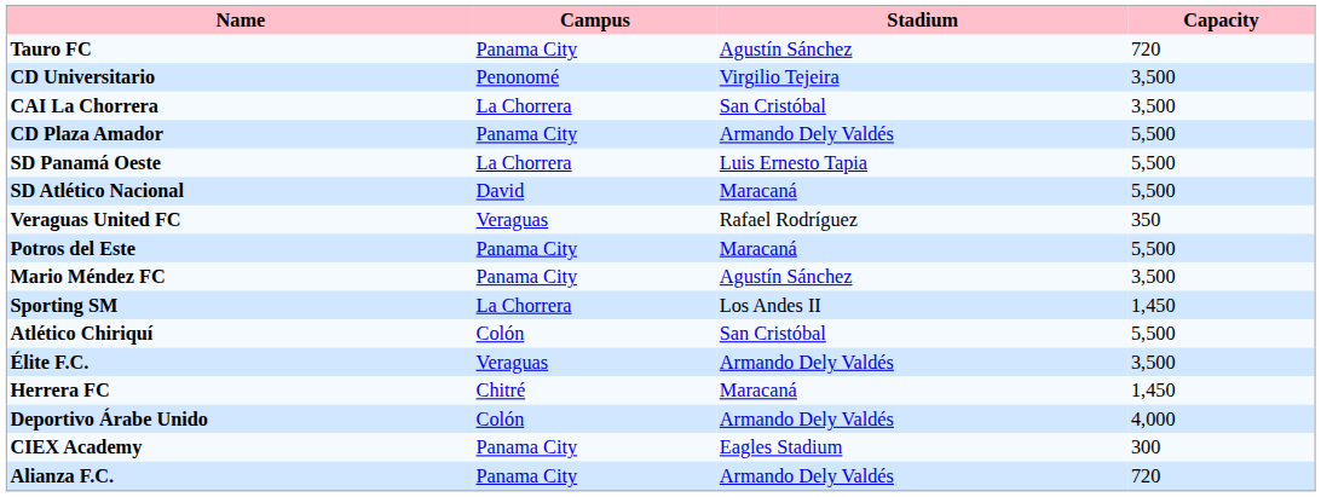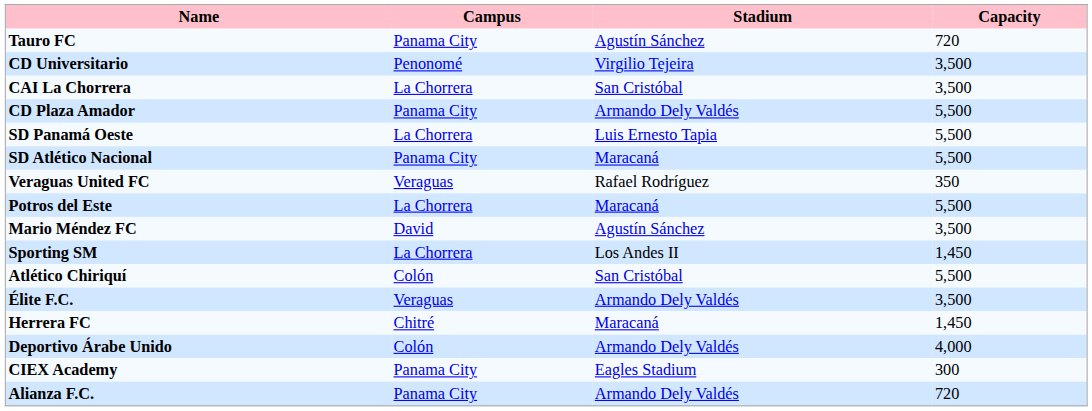SD Atlético Nacional | Campus: David -> Panama City
Potros del Este | Campus: Panama City -> La Chorrera
Mario Méndez FC | Campus: Panama City -> David
